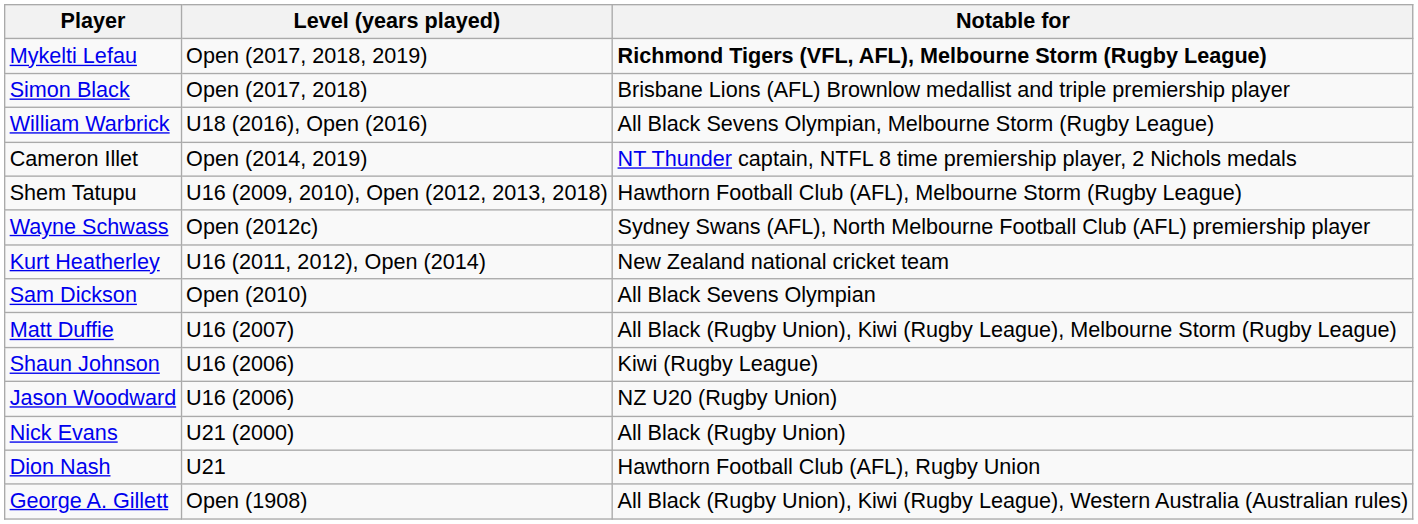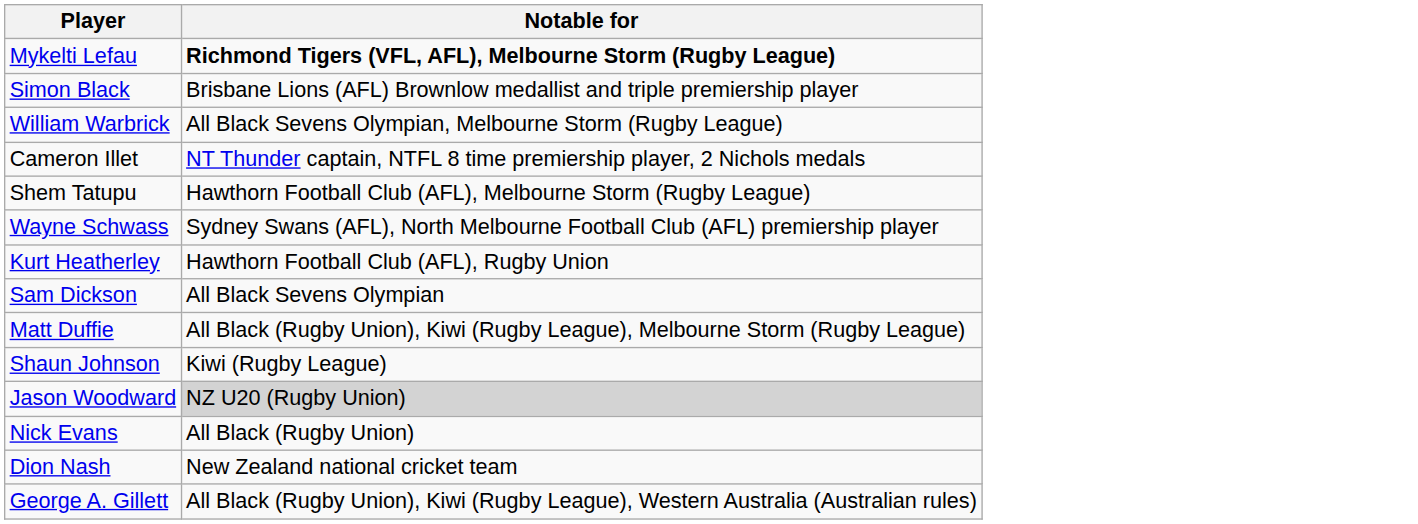- column: Level (years played) | Open (2017, 2018, 2019) | Open (2017, 2018) | U18 (2016), Open (2016) | Open (2014, 2019) | U16 (2009, 2010), Open (2012, 2013, 2018) | Open (2012c) | U16 (2011, 2012), Open (2014) | Open (2010) | U16 (2007) | U16 (2006) | U16 (2006) | U21 (2000) | U21 | Open (1908)
Kurt Heatherley | Notable for: New Zealand national cricket team -> Hawthorn Football Club (AFL), Rugby Union
Jason Woodward | Notable for: no background -> lightgrey background
Dion Nash | Notable for: Hawthorn Football Club (AFL), Rugby Union -> New Zealand national cricket team
